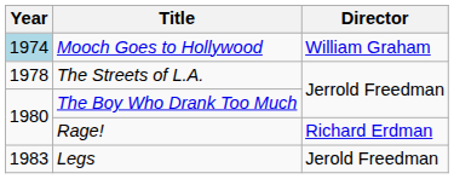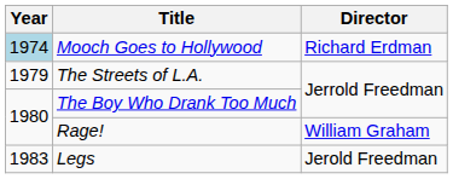Mooch Goes to Hollywood | Director: William Graham -> Richard Erdman
The Streets of L.A. | Year: 1978 -> 1979
Rage! | Director: Richard Erdman -> William Graham
